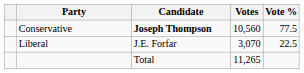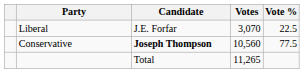rows swapped: Conservative <-> Liberal
